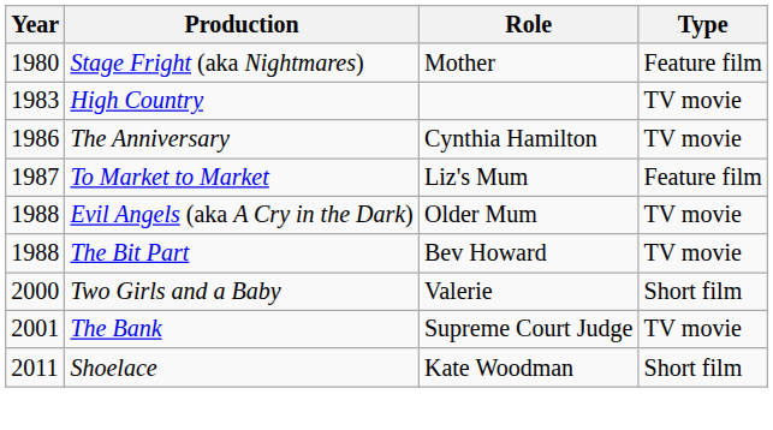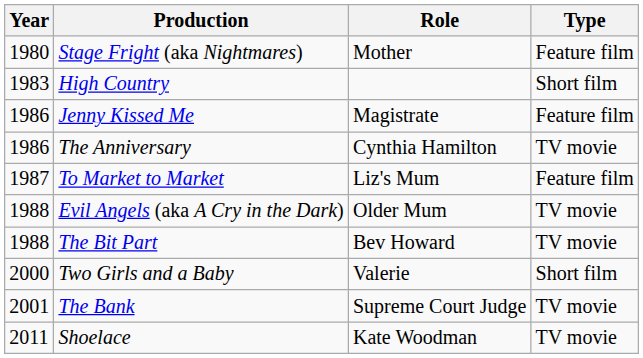High Country | Type: TV movie -> Short film
+ row: 1986 | Jenny Kissed Me | Magistrate | Feature film
Shoelace | Type: Short film -> TV movie
